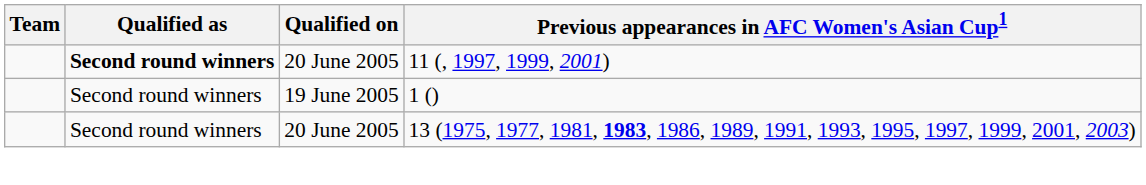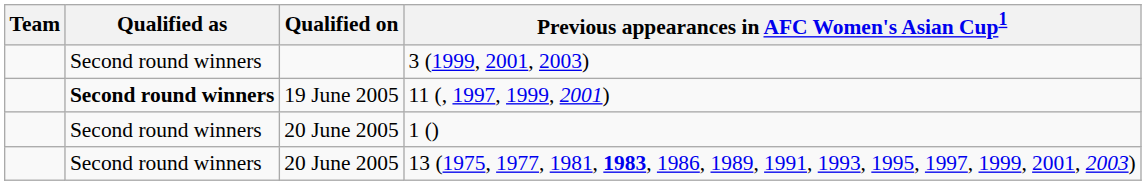+ row: Second round winners | 3 (1999, 2001, 2003)
11 (, 1997, 1999, 2001) | Qualified on: 20 June 2005 -> 19 June 2005
1 () | Qualified on: 19 June 2005 -> 20 June 2005
